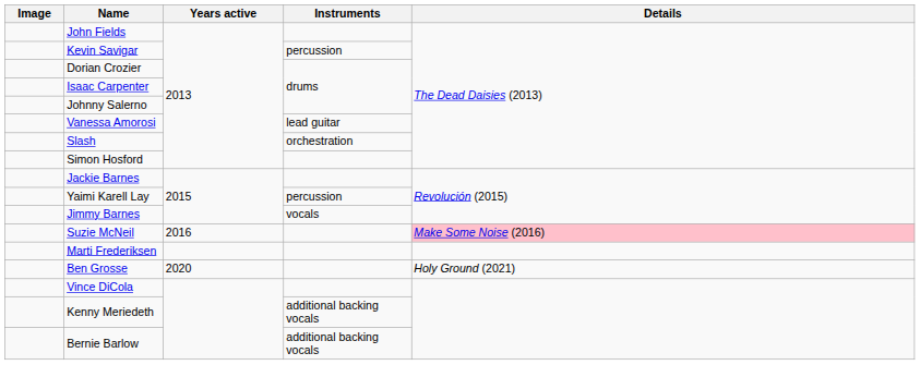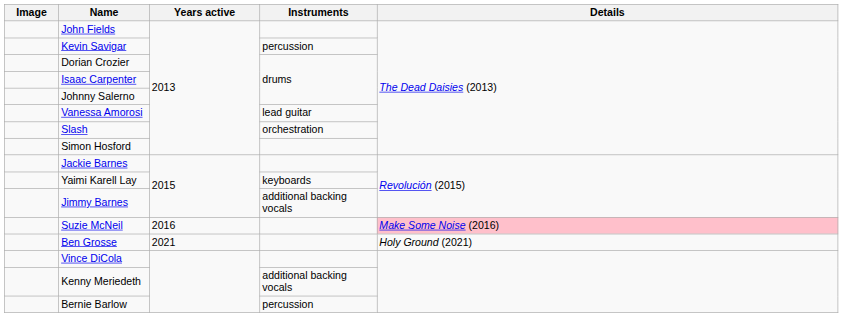Yaimi Karell Lay | Instruments: percussion -> keyboards
Jimmy Barnes | Instruments: vocals -> additional backing vocals
- row: Marti Frederiksen
Ben Grosse | Years active: 2020 -> 2021
Bernie Barlow | Instruments: additional backing vocals -> percussion
